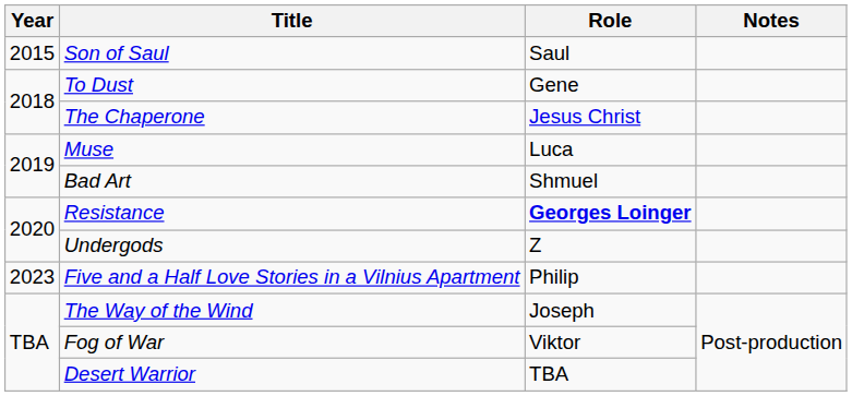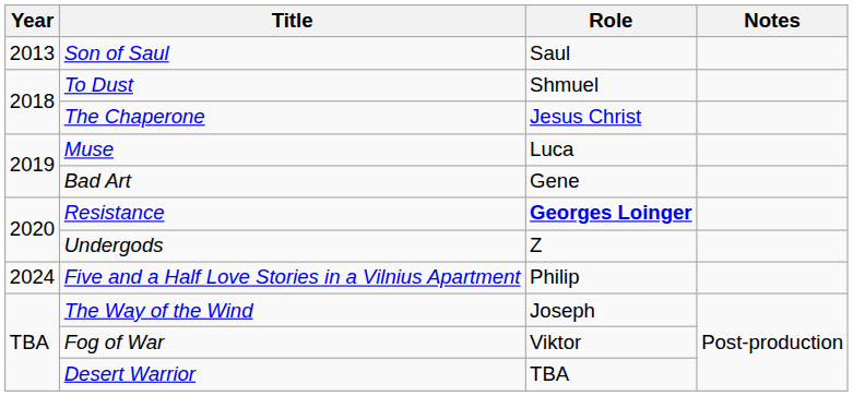Son of Saul | Year: 2015 -> 2013
To Dust | Role: Gene -> Shmuel
Bad Art | Role: Shmuel -> Gene
Five and a Half Love Stories in a Vilnius Apartment | Year: 2023 -> 2024
